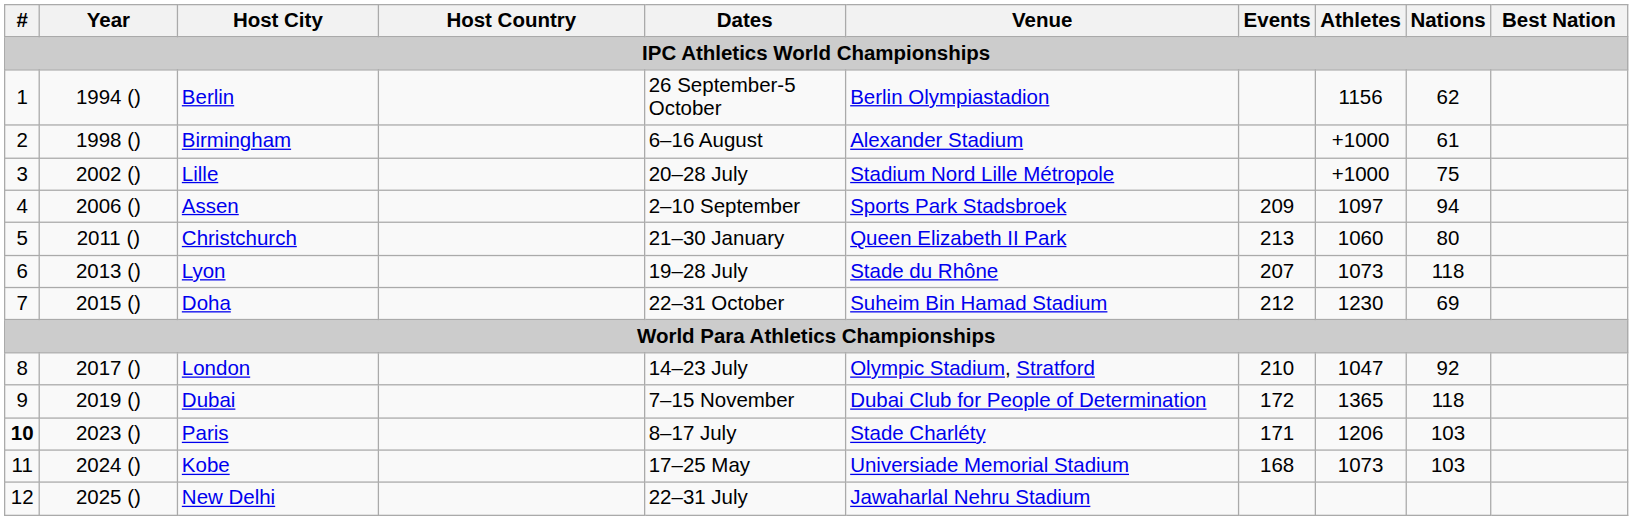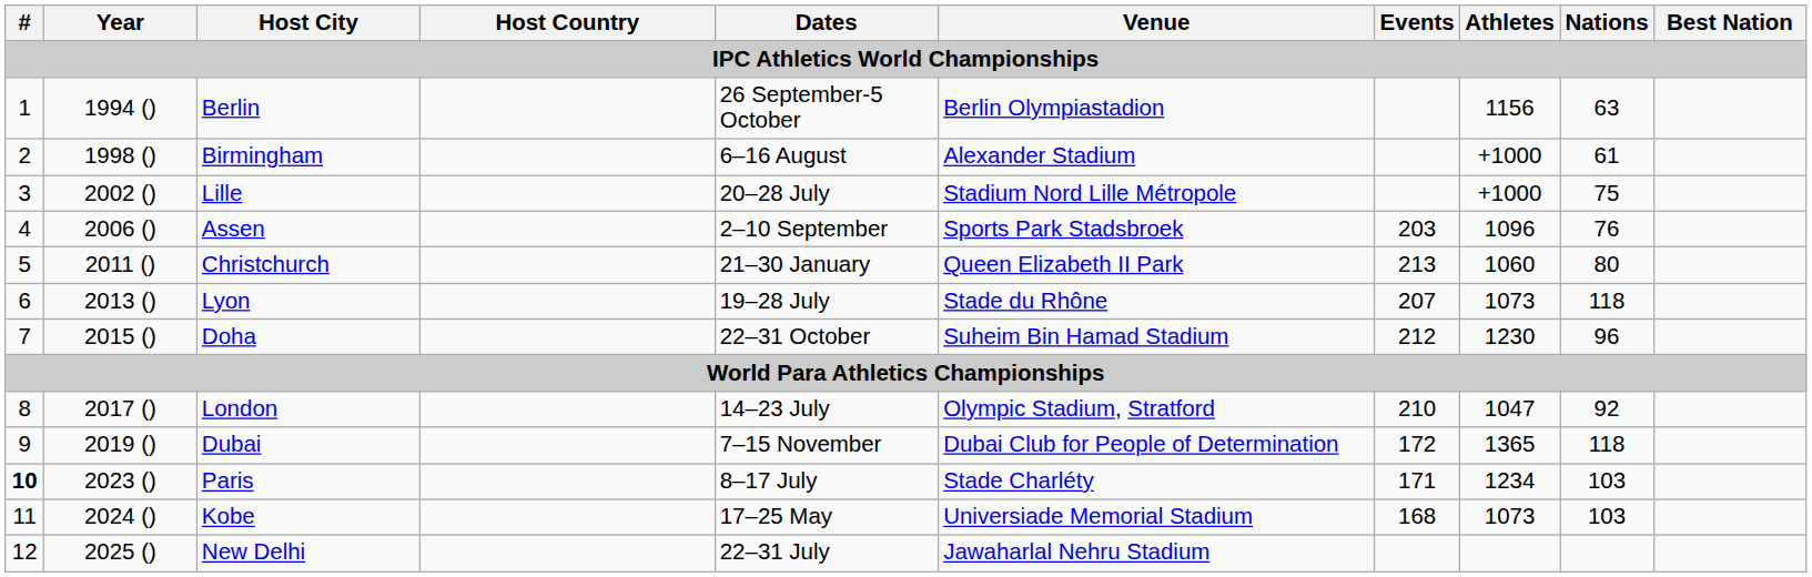Berlin | Nations: 62 -> 63
Assen | Events: 209 -> 203
Assen | Athletes: 1097 -> 1096
Assen | Nations: 94 -> 76
Doha | Nations: 69 -> 96
Paris | Athletes: 1206 -> 1234
